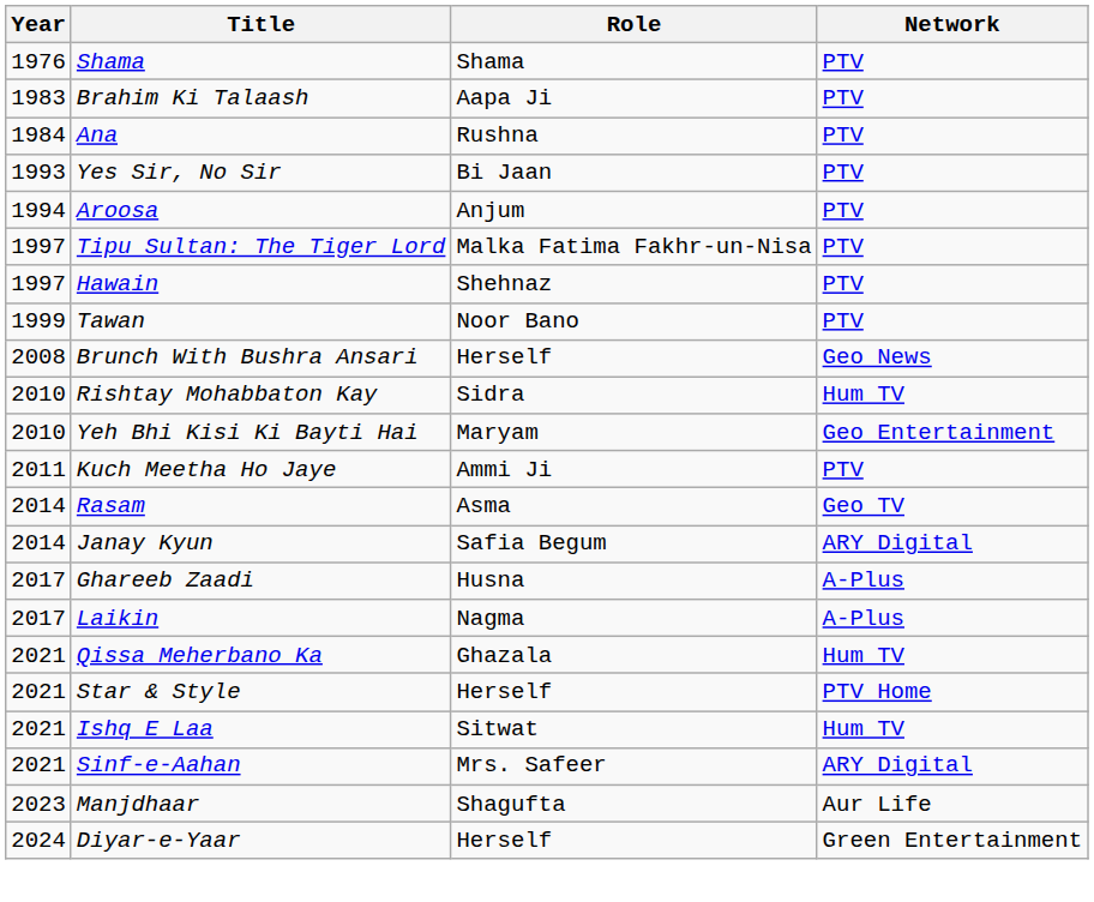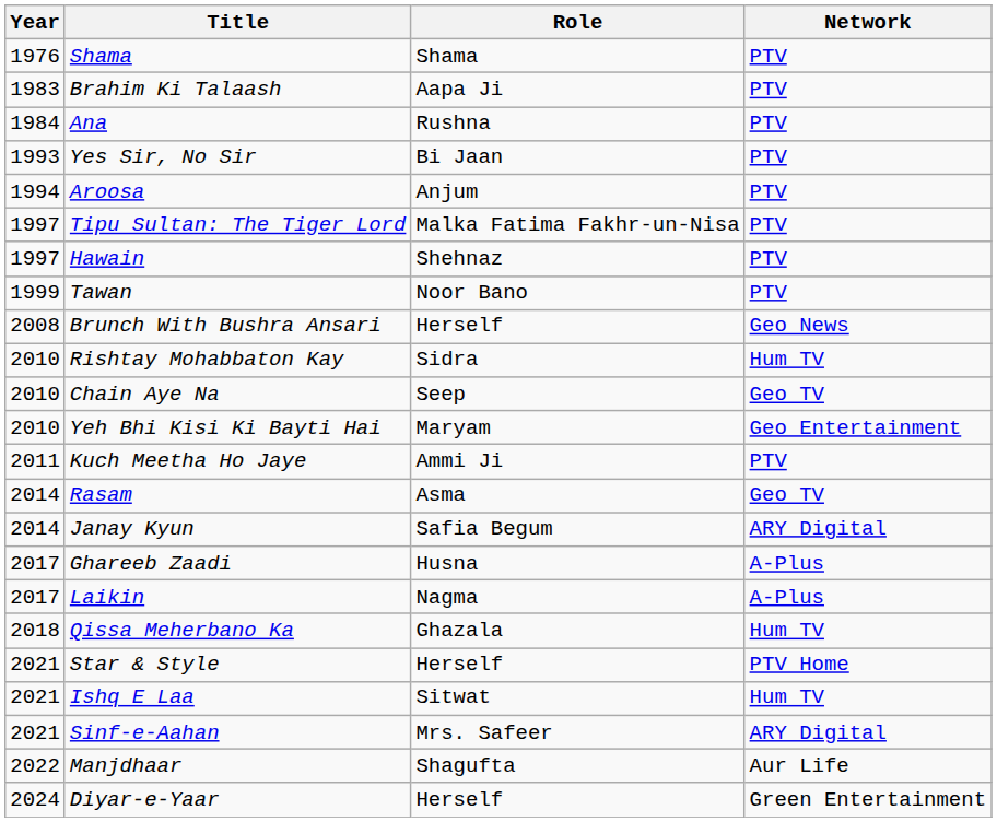+ row: 2010 | Chain Aye Na | Seep | Geo TV
Qissa Meherbano Ka | Year: 2021 -> 2018
Manjdhaar | Year: 2023 -> 2022
